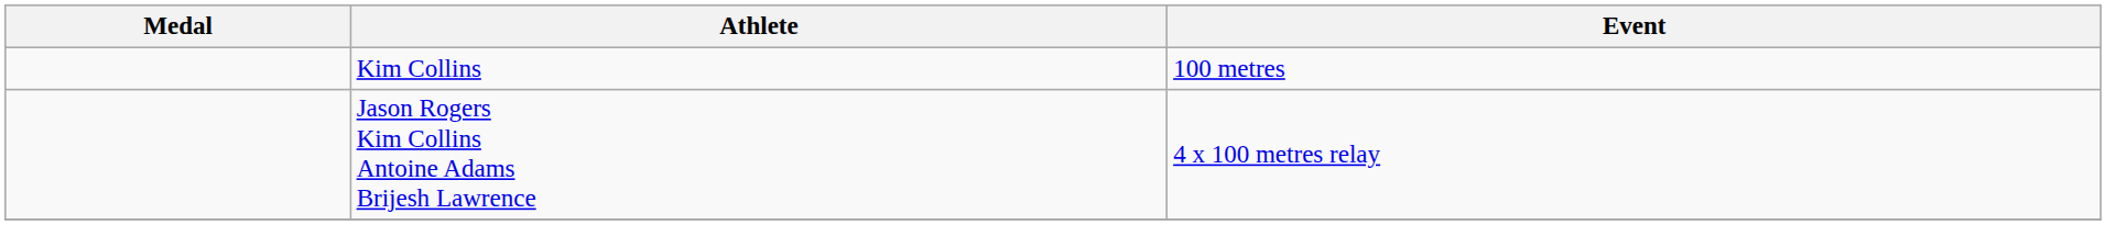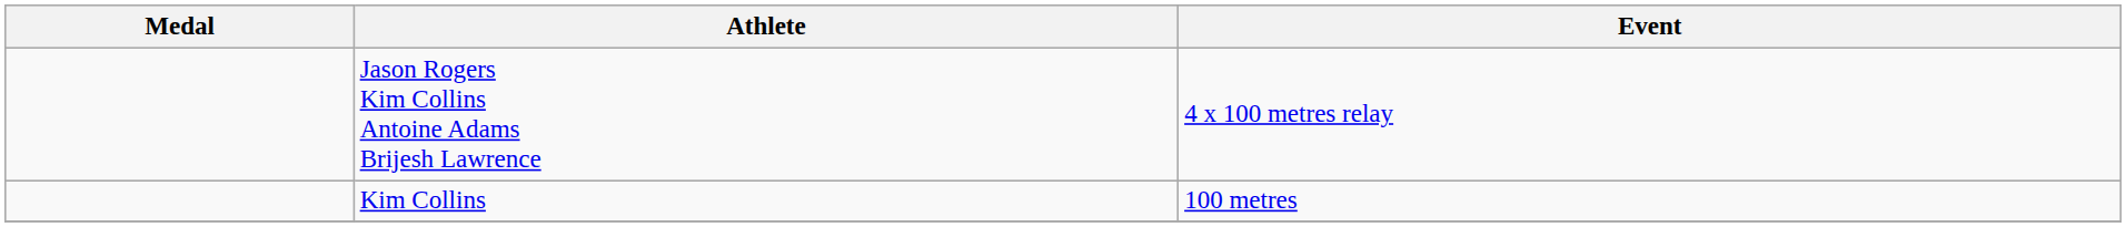rows swapped: Kim Collins <-> Jason Rogers Kim Collins Antoine Adams Brijesh Lawrence
